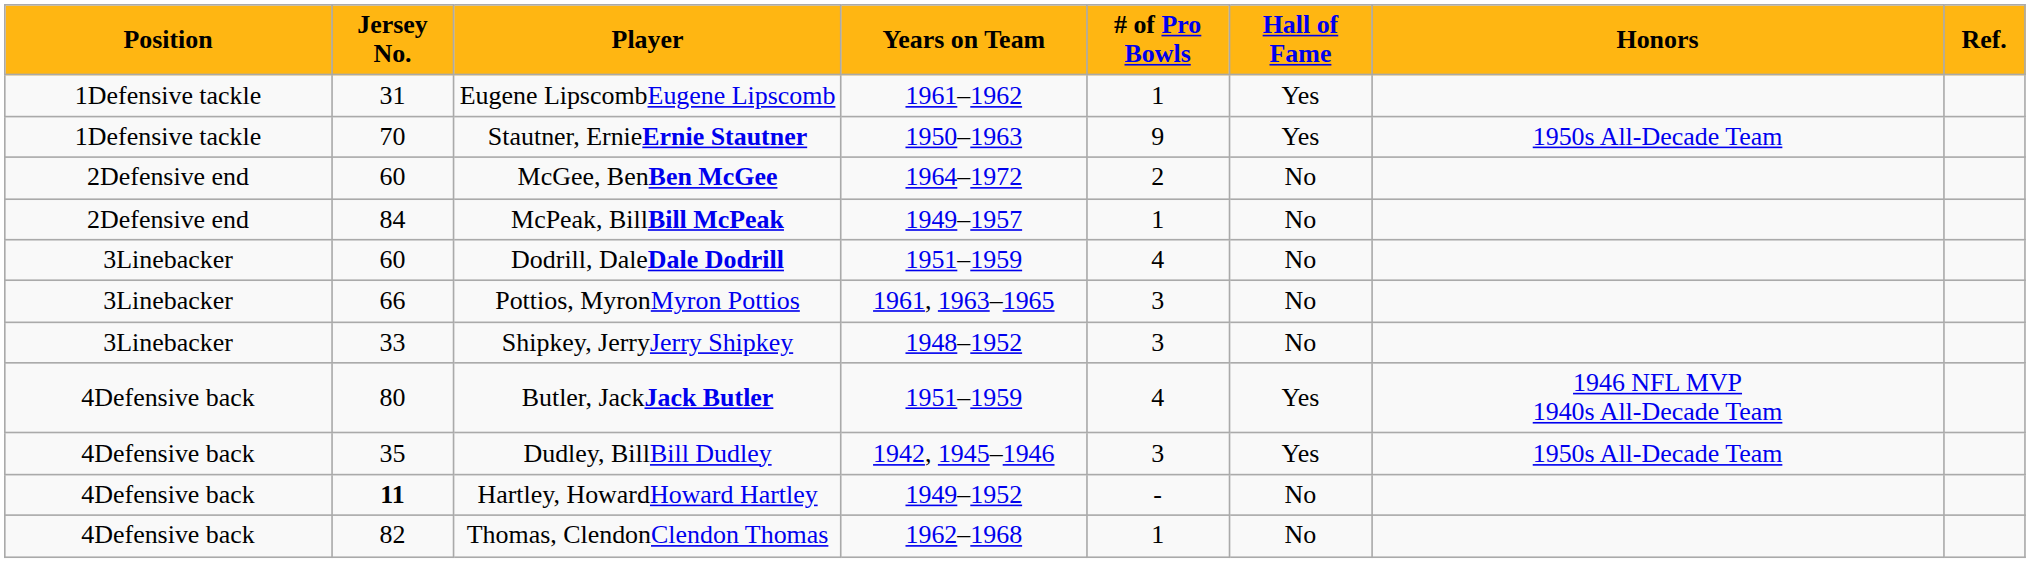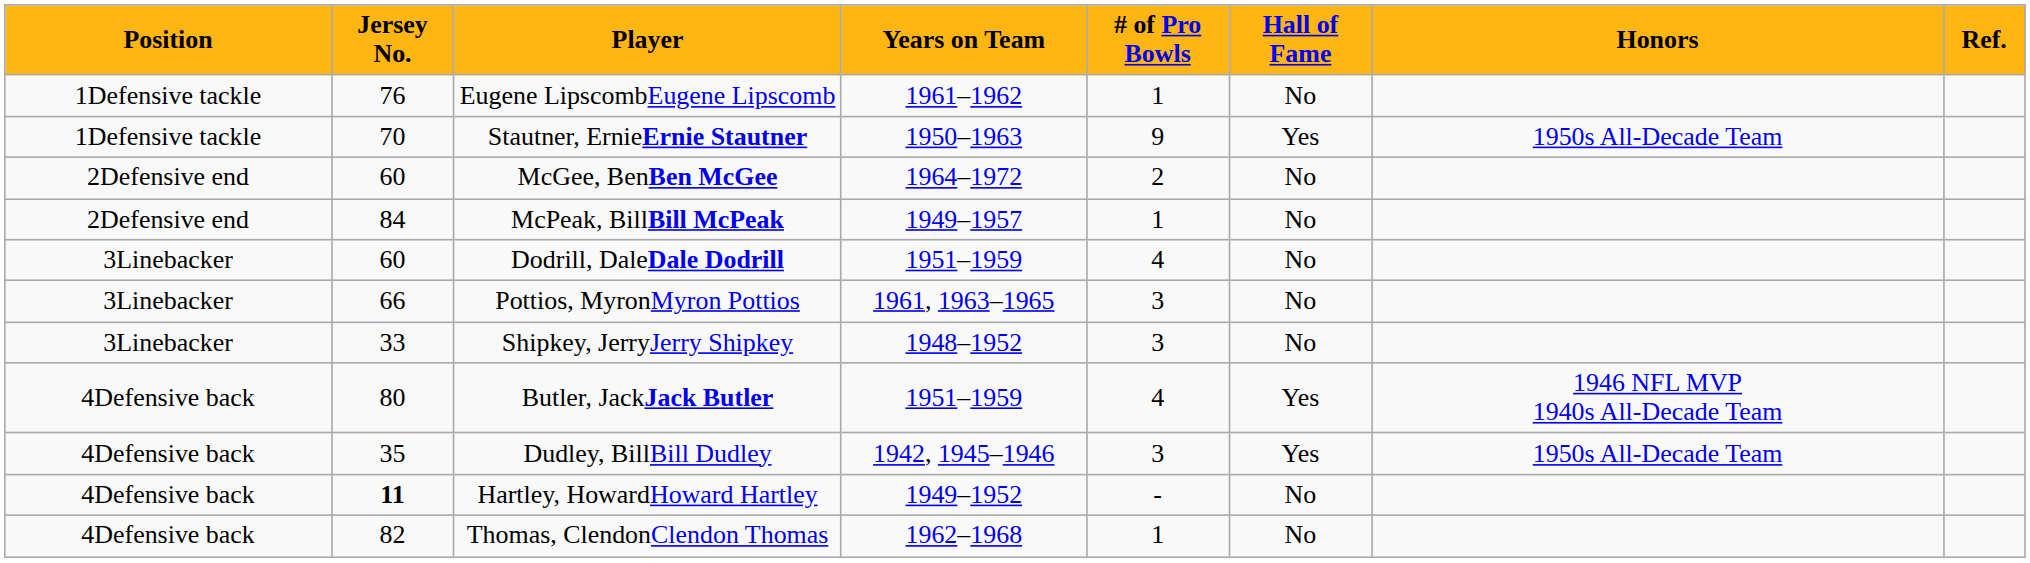Eugene LipscombEugene Lipscomb | Jersey No.: 31 -> 76
Eugene LipscombEugene Lipscomb | Hall of Fame: Yes -> No
